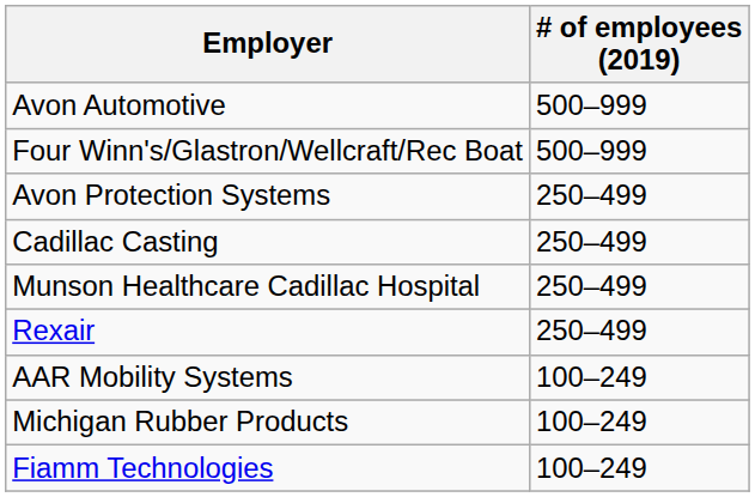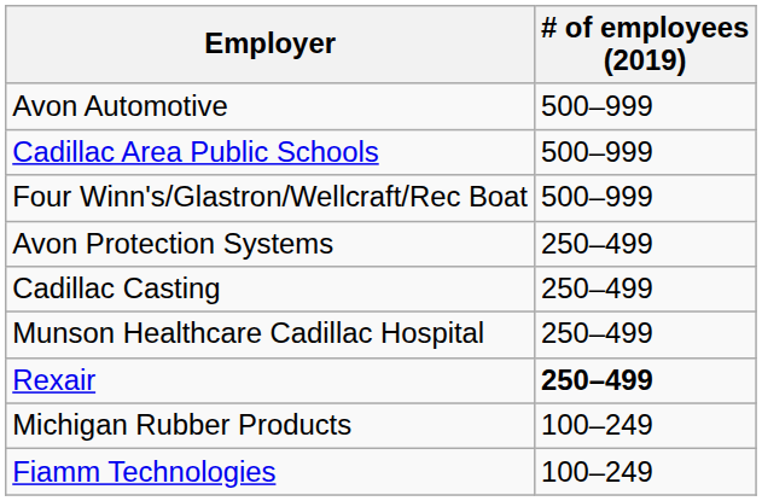+ row: Cadillac Area Public Schools | 500–999
Rexair | # of employees (2019): normal -> bold
- row: AAR Mobility Systems | 100–249
